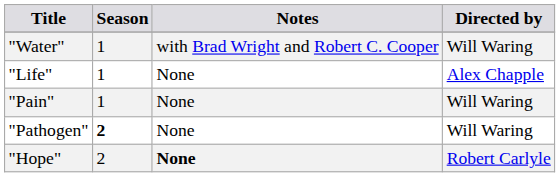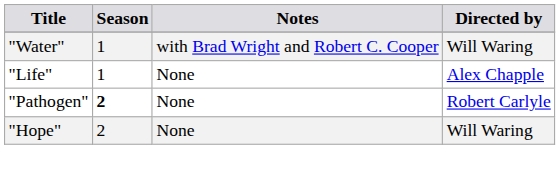- row: "Pain" | 1 | None | Will Waring
"Pathogen" | Directed by: Will Waring -> Robert Carlyle
"Hope" | Notes: bold -> normal
"Hope" | Directed by: Robert Carlyle -> Will Waring
